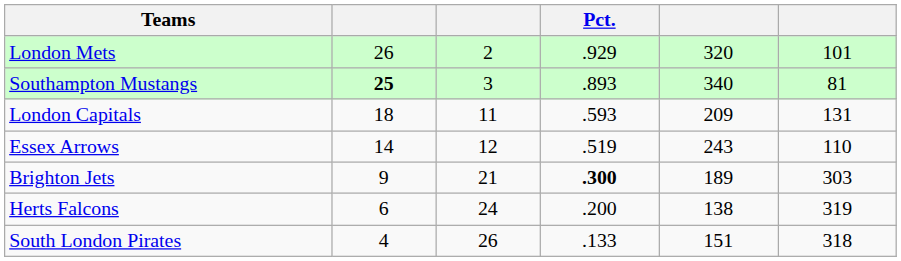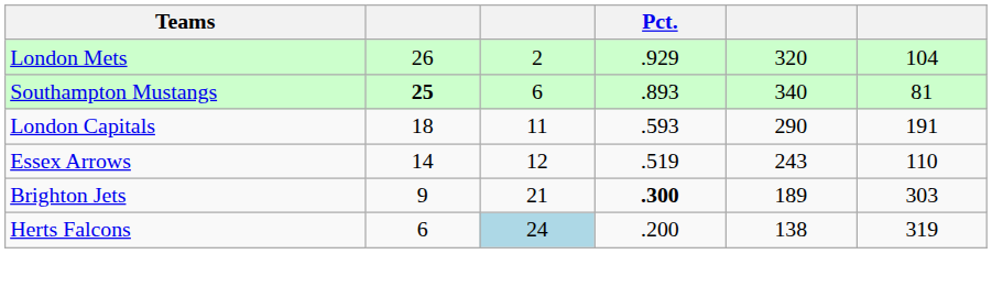London Mets | column 6: 101 -> 104
Southampton Mustangs | column 3: 3 -> 6
London Capitals | column 5: 209 -> 290
London Capitals | column 6: 131 -> 191
Herts Falcons | column 3: no background -> lightblue background
- row: South London Pirates | 4 | 26 | .133 | 151 | 318
